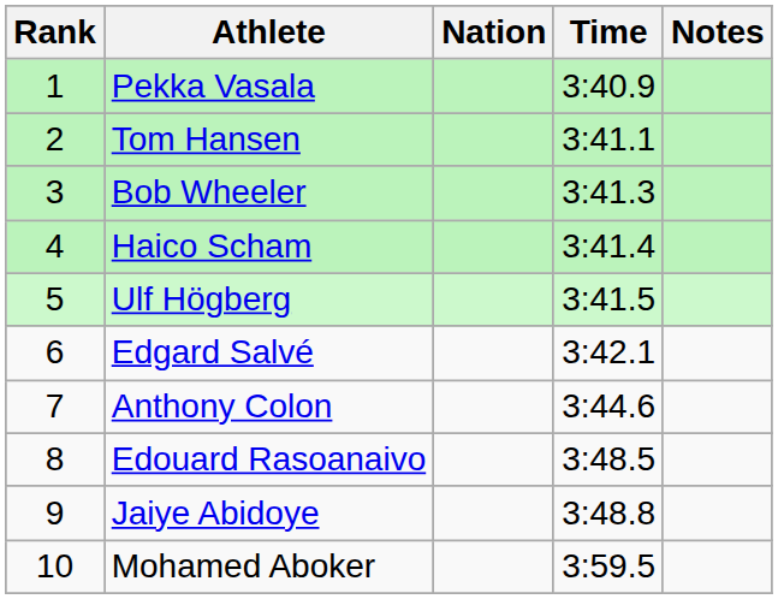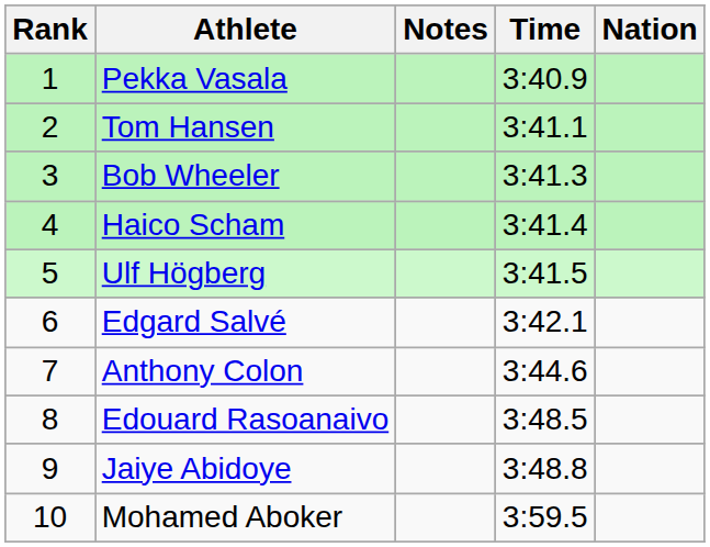columns swapped: Nation <-> Notes
